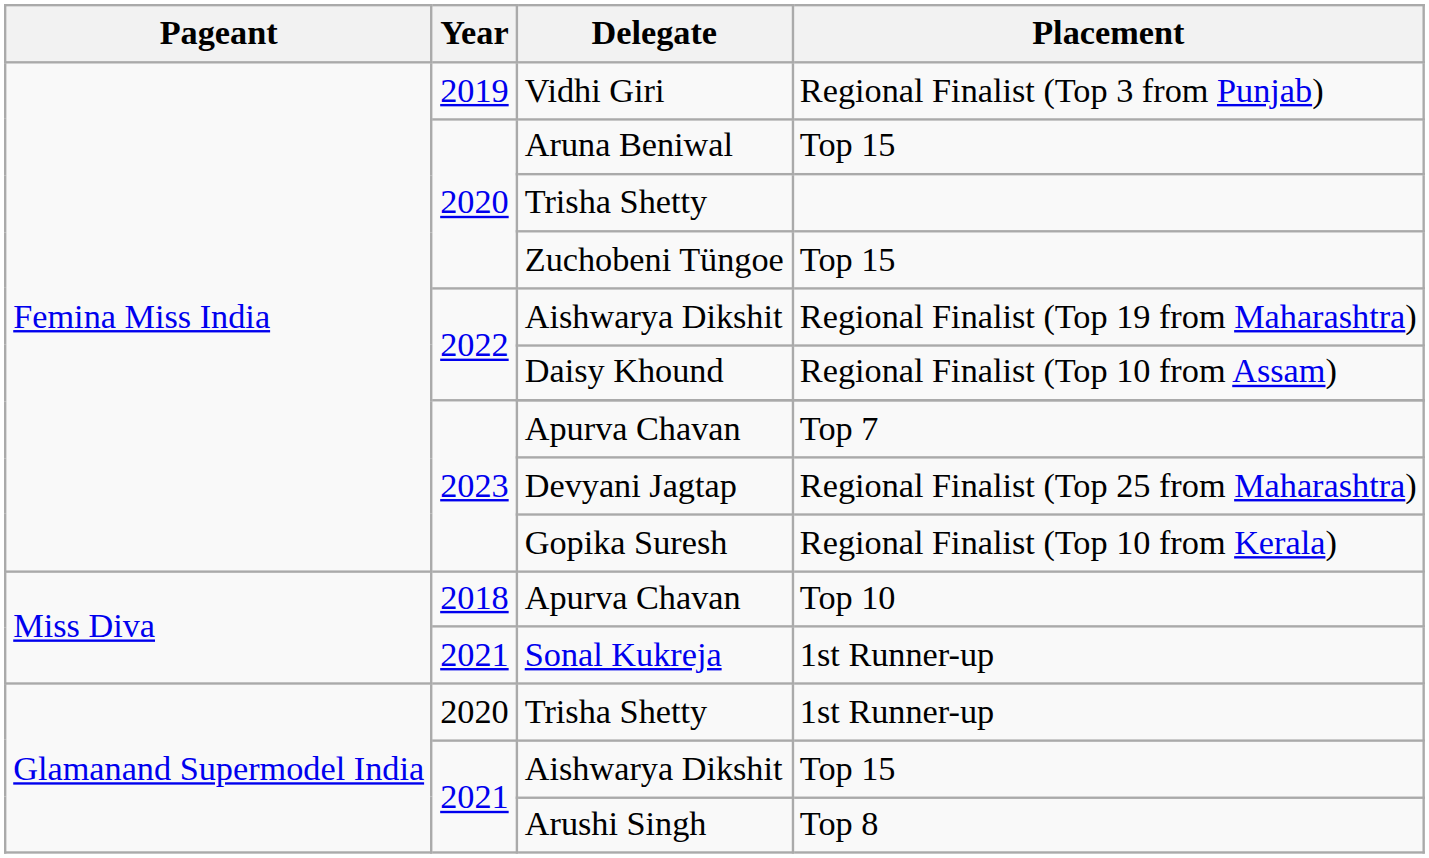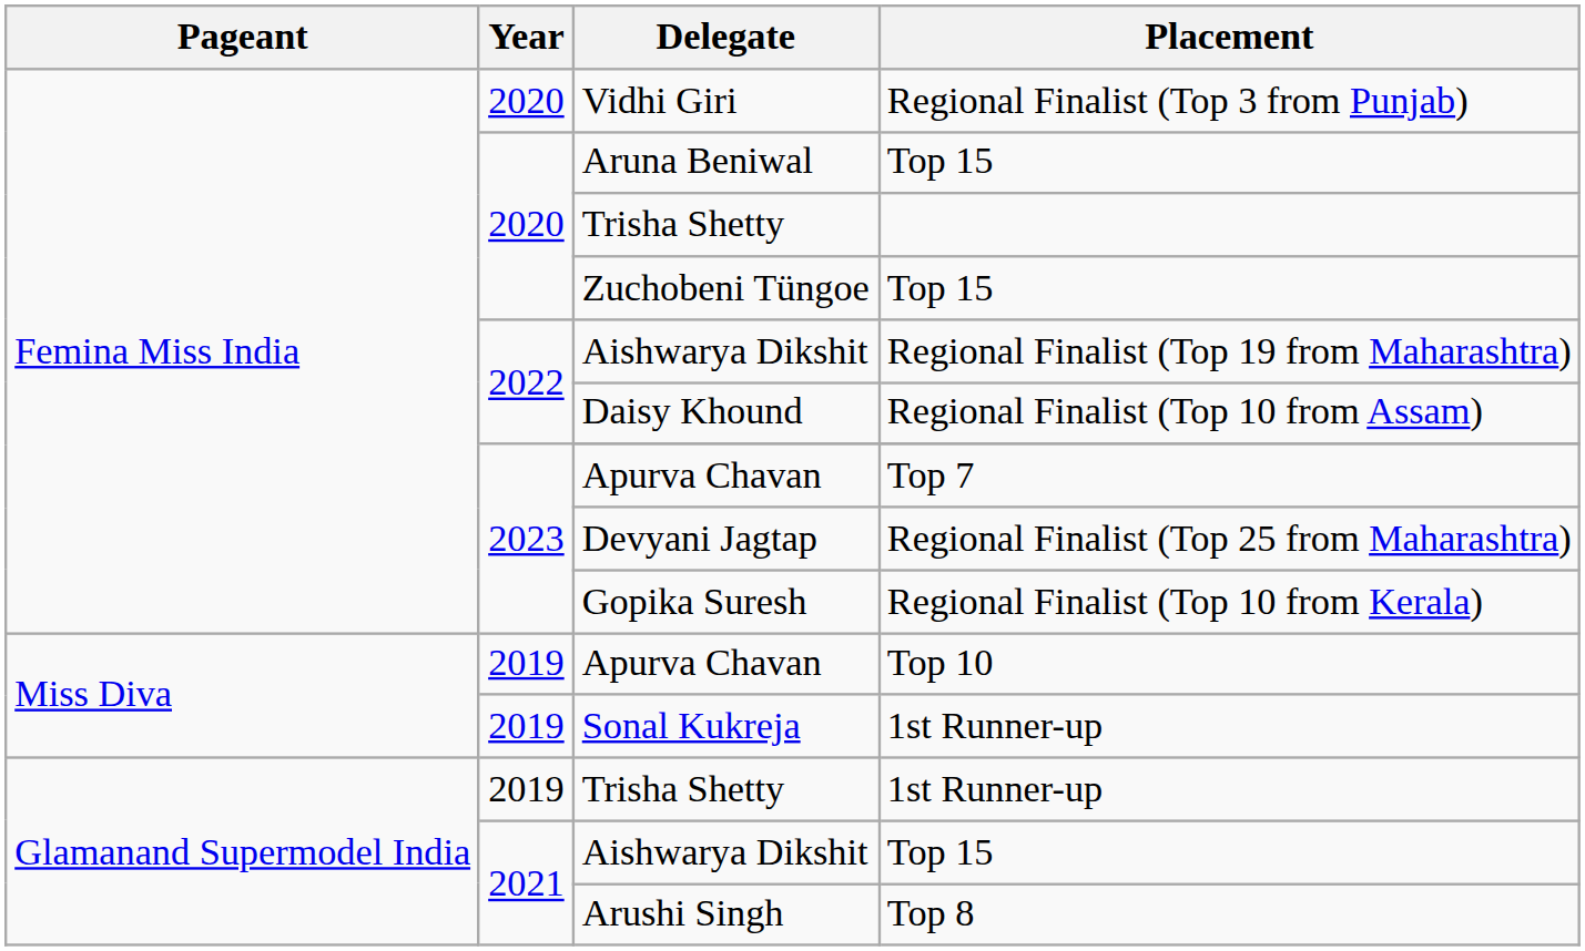Vidhi Giri | Year: 2019 -> 2020
Apurva Chavan / Top 10 | Year: 2018 -> 2019
Sonal Kukreja | Year: 2021 -> 2019
Trisha Shetty / 1st Runner-up | Year: 2020 -> 2019
